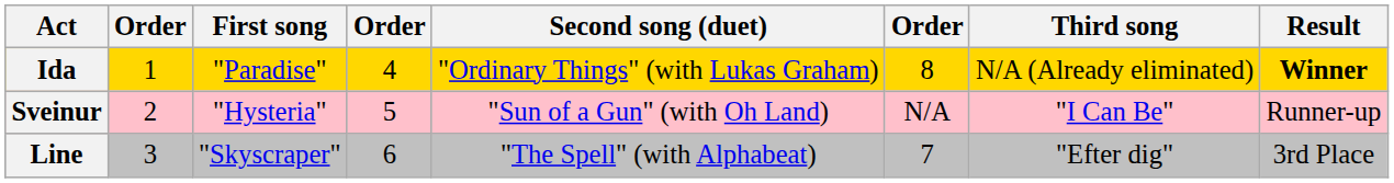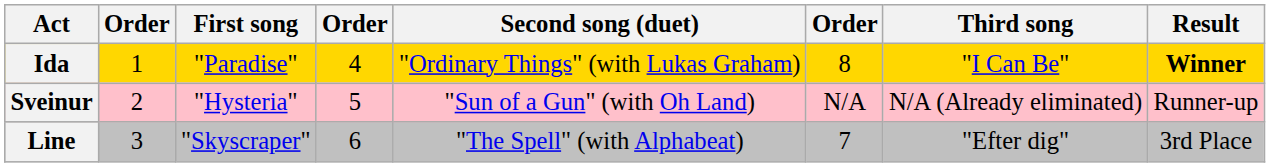Ida | Third song: N/A (Already eliminated) -> "I Can Be"
Sveinur | Third song: "I Can Be" -> N/A (Already eliminated)
